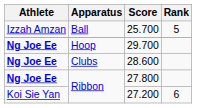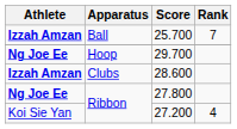25.700 | Athlete: normal -> bold
25.700 | Rank: 5 -> 7
28.600 | Athlete: Ng Joe Ee -> Izzah Amzan
27.200 | Rank: 6 -> 4
